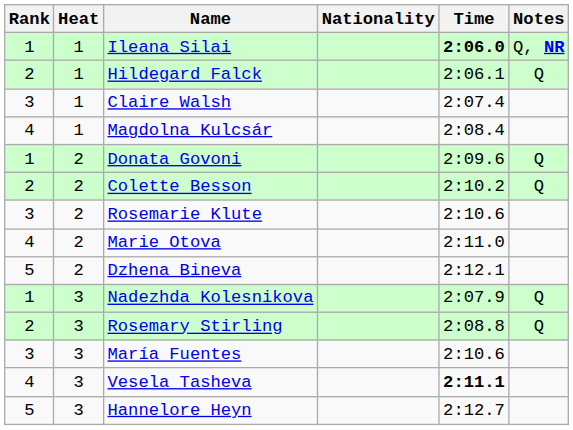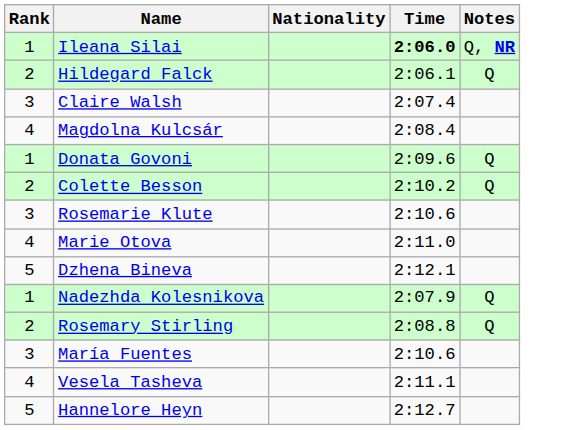- column: Heat | 1 | 1 | 1 | 1 | 2 | 2 | 2 | 2 | 2 | 3 | 3 | 3 | 3 | 3
Vesela Tasheva | Time: bold -> normal
